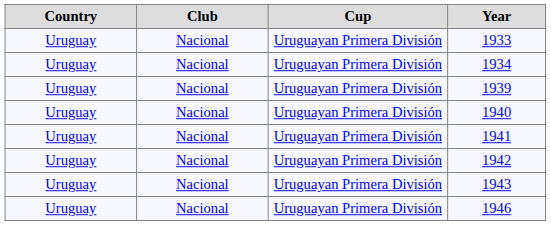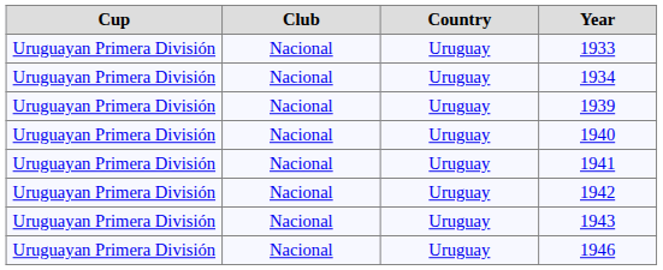columns swapped: Cup <-> Country
